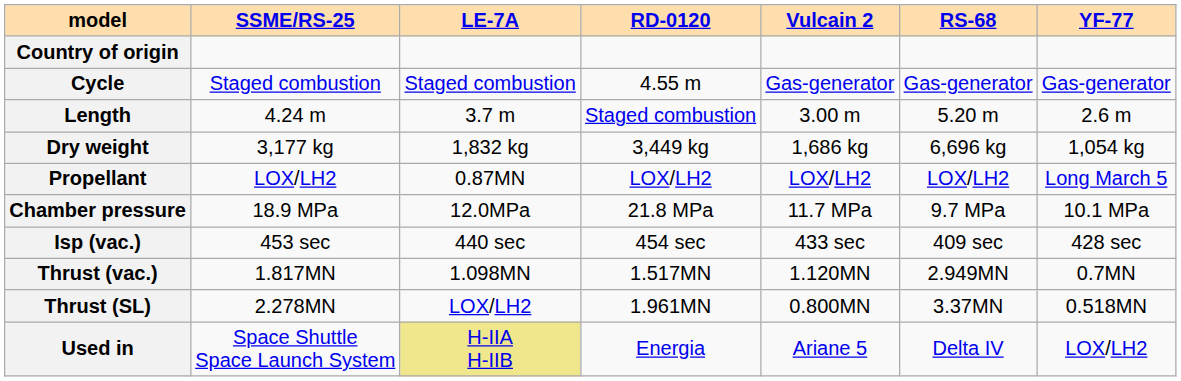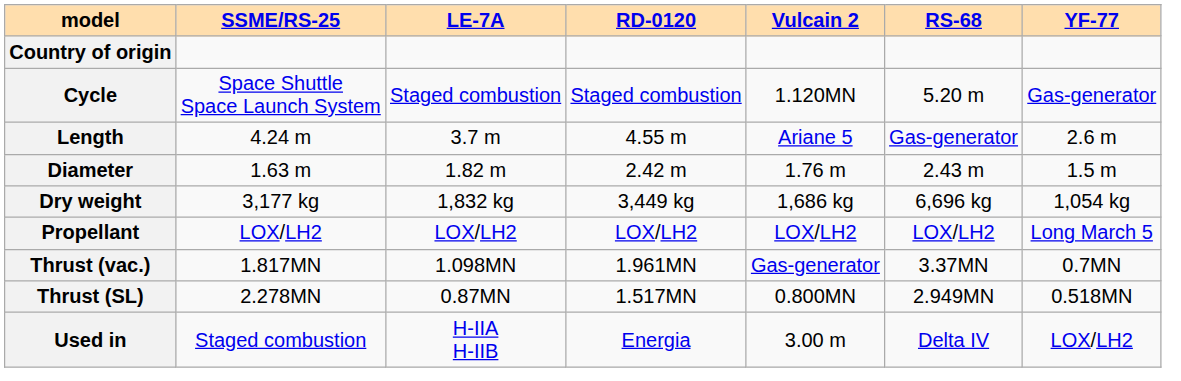Cycle | SSME/RS-25: Staged combustion -> Space Shuttle Space Launch System
Cycle | RD-0120: 4.55 m -> Staged combustion
Cycle | Vulcain 2: Gas-generator -> 1.120MN
Cycle | RS-68: Gas-generator -> 5.20 m
Length | RD-0120: Staged combustion -> 4.55 m
Length | Vulcain 2: 3.00 m -> Ariane 5
Length | RS-68: 5.20 m -> Gas-generator
+ row: Diameter | 1.63 m | 1.82 m | 2.42 m | 1.76 m | 2.43 m | 1.5 m
Propellant | LE-7A: 0.87MN -> LOX/LH2
- row: Chamber pressure | 18.9 MPa | 12.0MPa | 21.8 MPa | 11.7 MPa | 9.7 MPa | 10.1 MPa
- row: Isp (vac.) | 453 sec | 440 sec | 454 sec | 433 sec | 409 sec | 428 sec
Thrust (vac.) | RD-0120: 1.517MN -> 1.961MN
Thrust (vac.) | Vulcain 2: 1.120MN -> Gas-generator
Thrust (vac.) | RS-68: 2.949MN -> 3.37MN
Thrust (SL) | LE-7A: LOX/LH2 -> 0.87MN
Thrust (SL) | RD-0120: 1.961MN -> 1.517MN
Thrust (SL) | RS-68: 3.37MN -> 2.949MN
Used in | SSME/RS-25: Space Shuttle Space Launch System -> Staged combustion
Used in | LE-7A: khaki background -> no background
Used in | Vulcain 2: Ariane 5 -> 3.00 m
